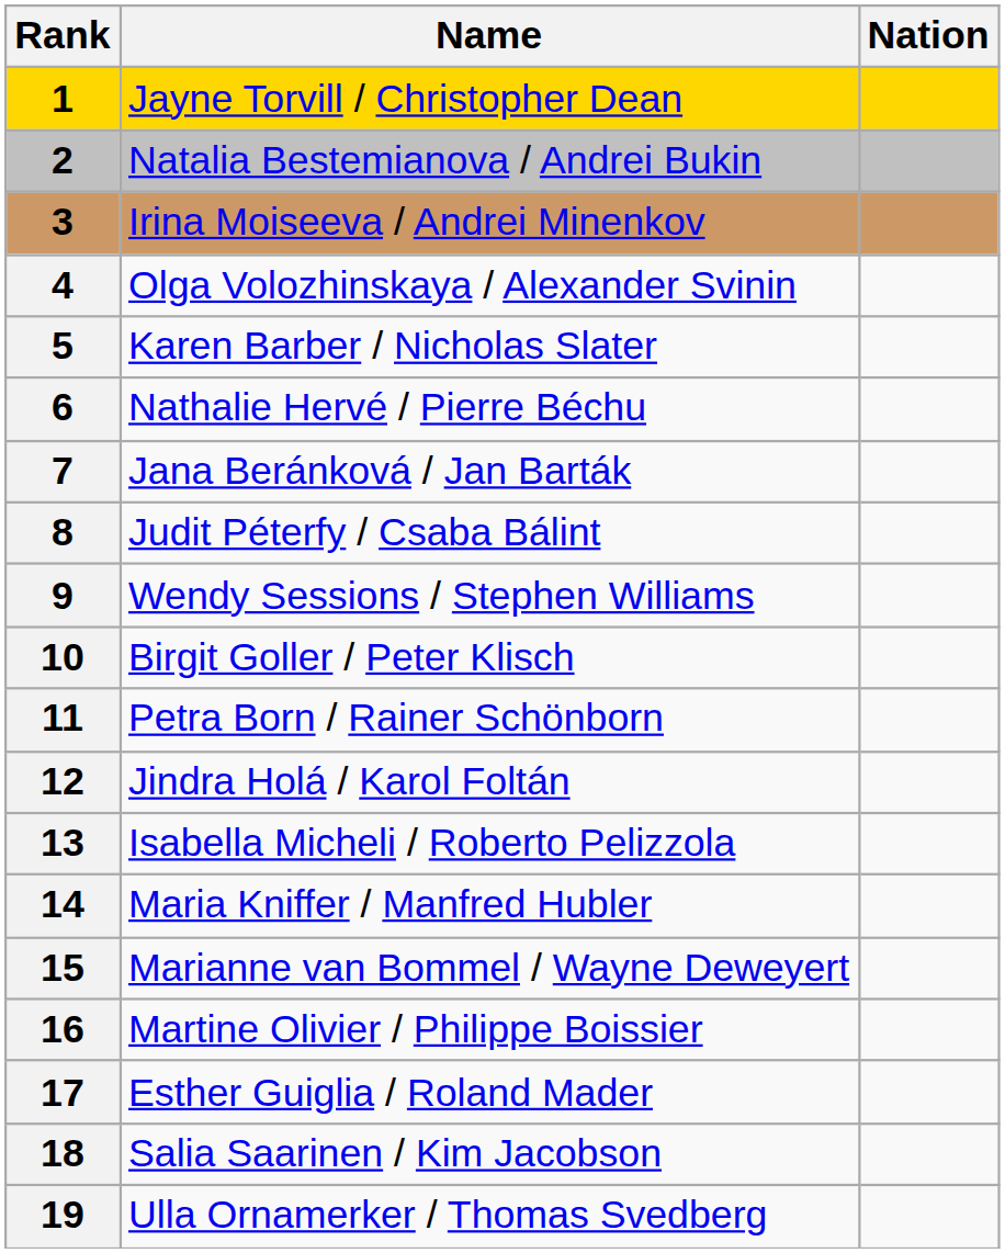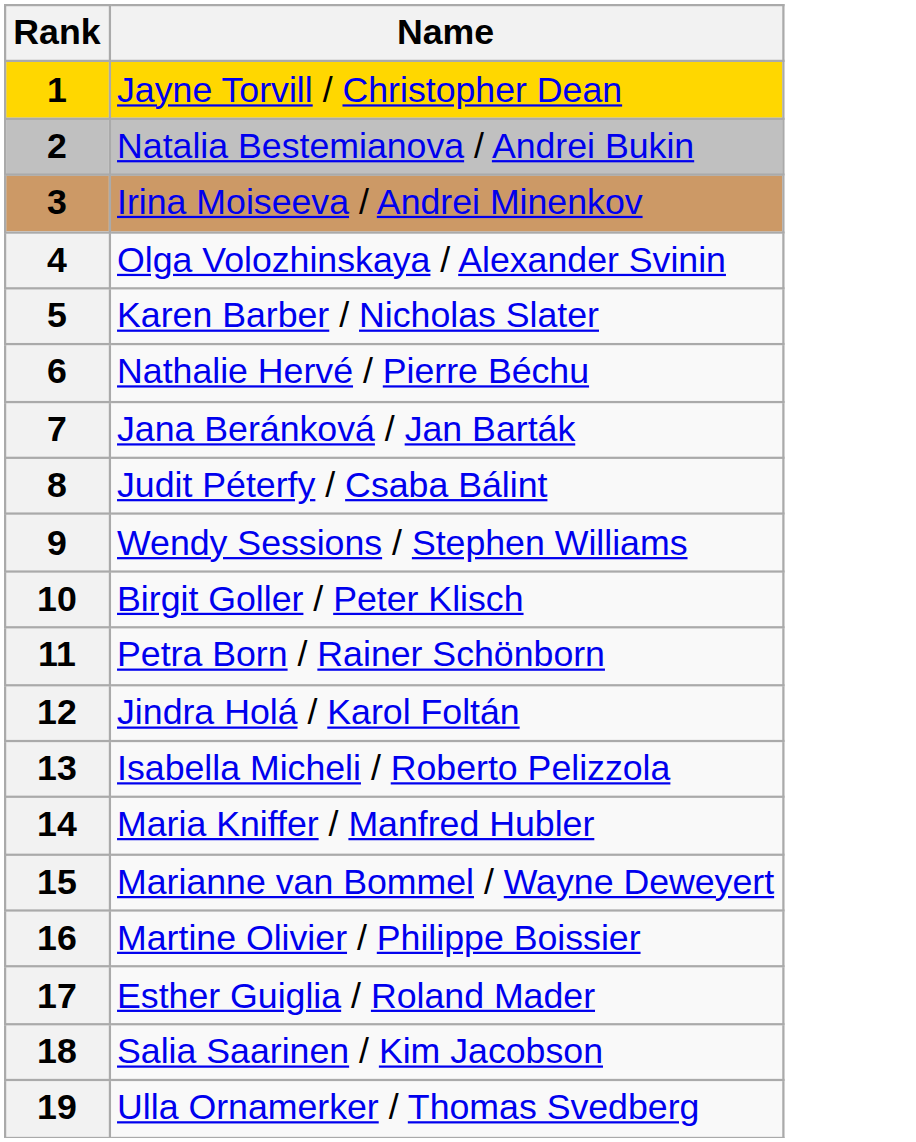- column: Nation
